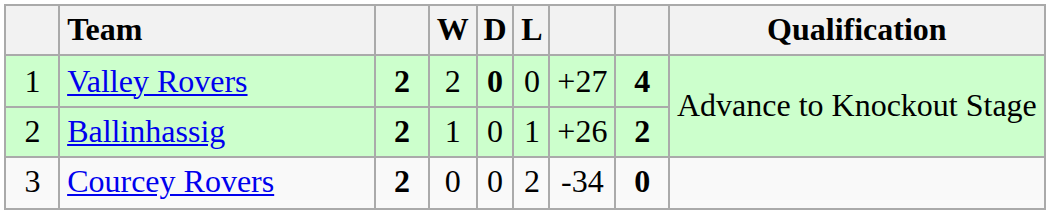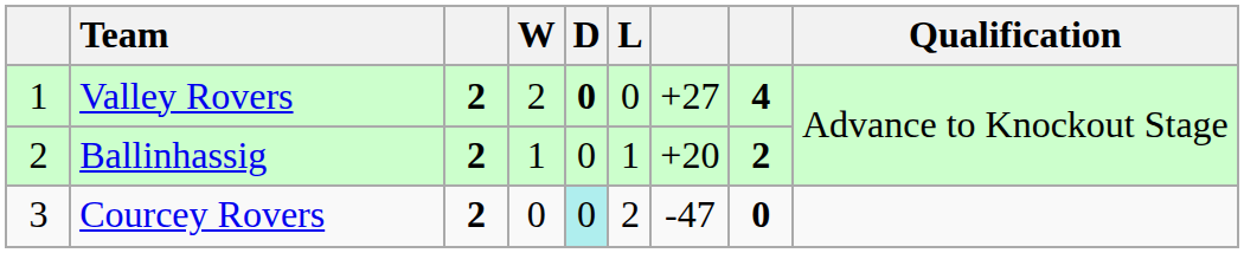Ballinhassig | column 7: +26 -> +20
Courcey Rovers | D: no background -> paleturquoise background
Courcey Rovers | column 7: -34 -> -47
